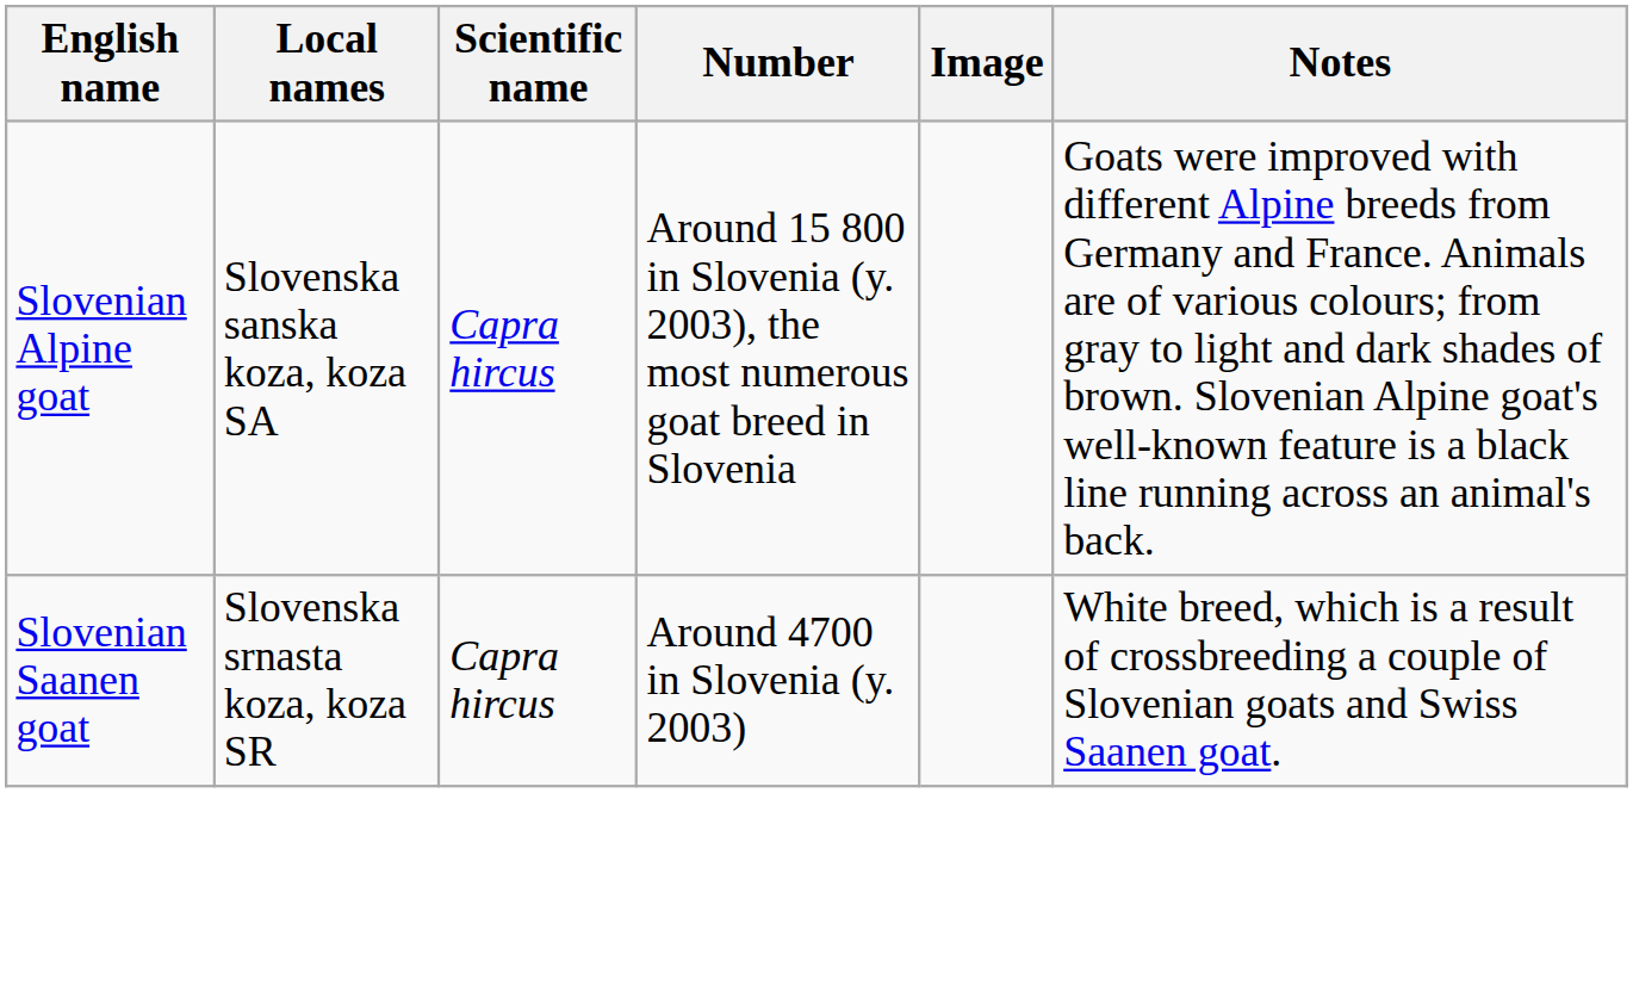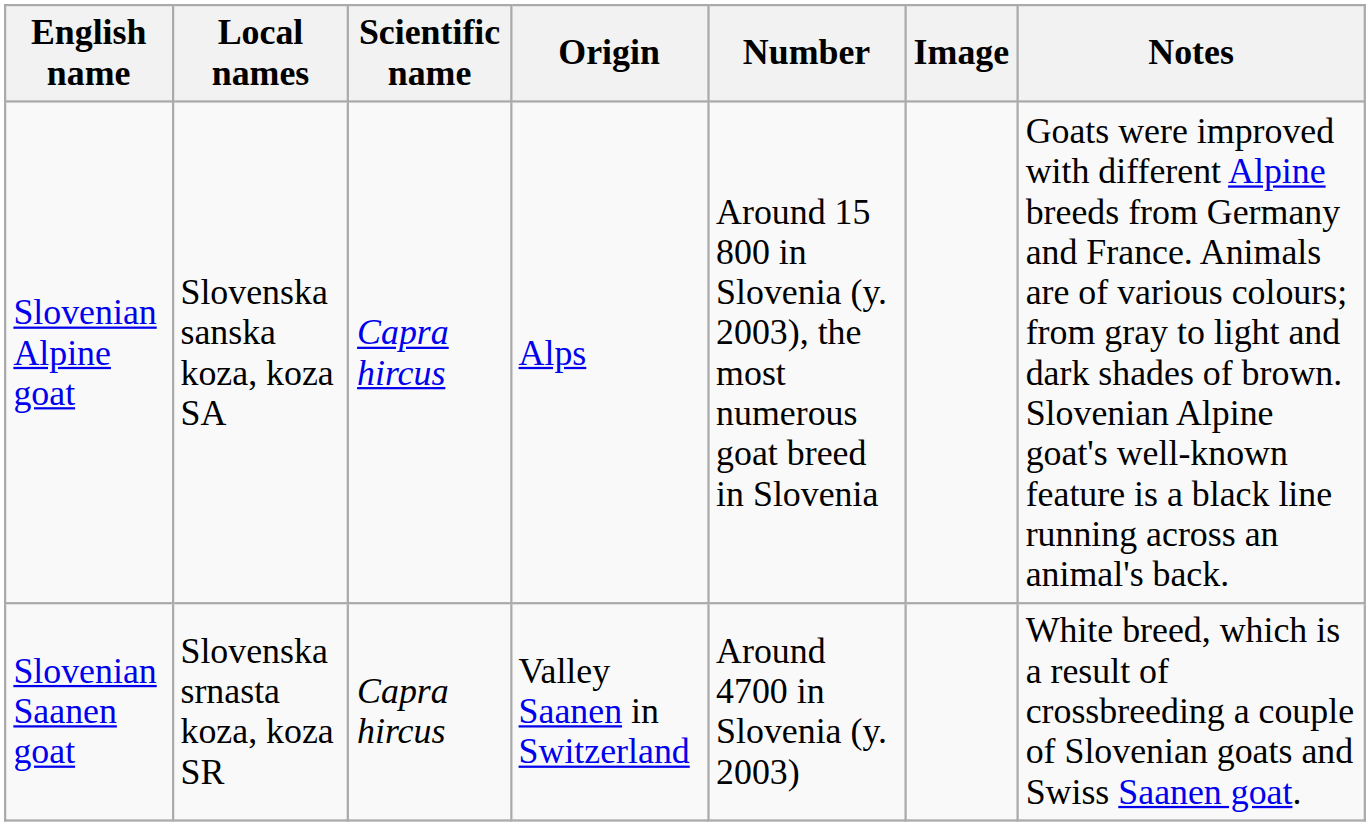+ column: Origin | Alps | Valley Saanen in Switzerland
